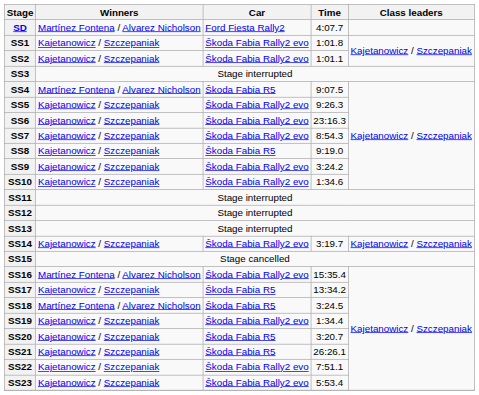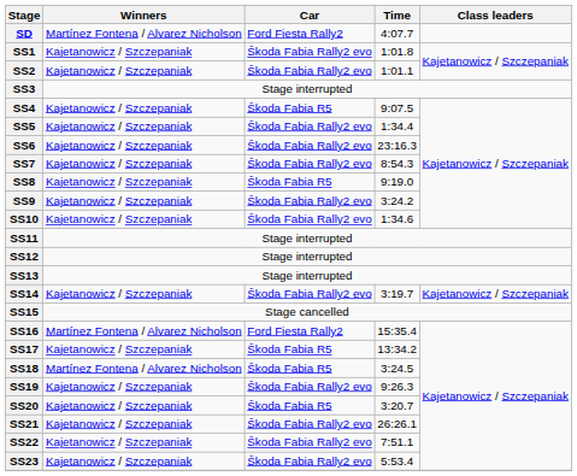SS4 | Winners: Martínez Fontena / Alvarez Nicholson -> Kajetanowicz / Szczepaniak
SS5 | Time: 9:26.3 -> 1:34.4
SS16 | Car: Škoda Fabia Rally2 evo -> Ford Fiesta Rally2
SS19 | Time: 1:34.4 -> 9:26.3
SS21 | Car: Škoda Fabia R5 -> Škoda Fabia Rally2 evo
